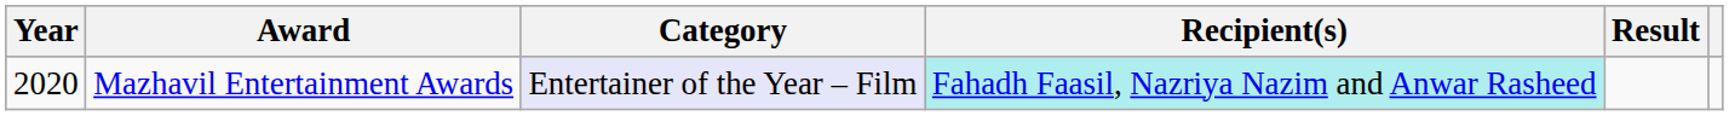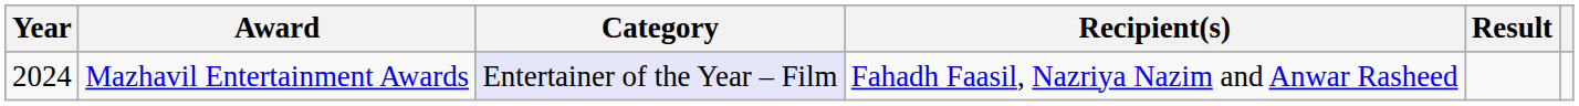Mazhavil Entertainment Awards | Year: 2020 -> 2024
Mazhavil Entertainment Awards | Recipient(s): paleturquoise background -> no background
